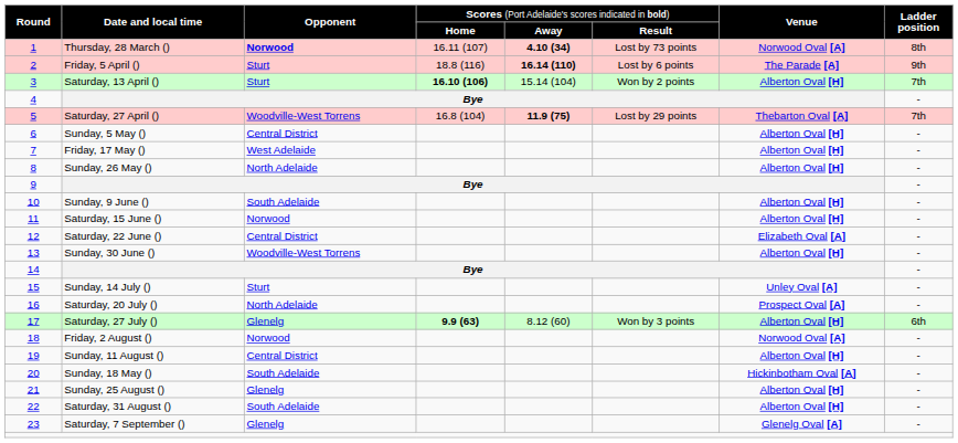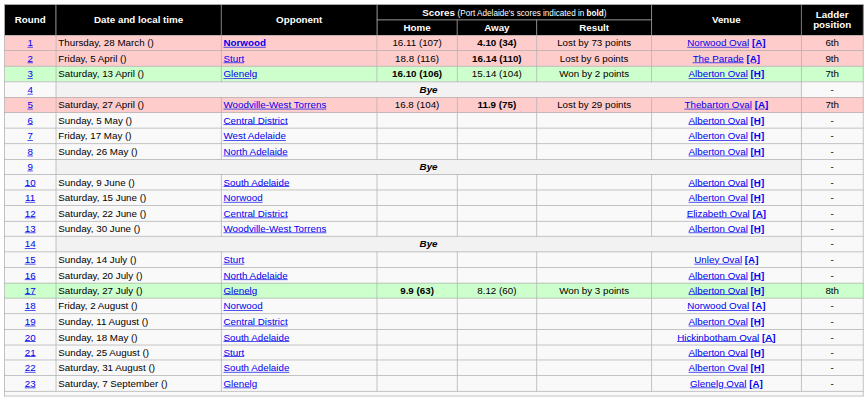Thursday, 28 March () | column 8: 8th -> 6th
Saturday, 13 April () | column 3: Sturt -> Glenelg
Saturday, 20 July () | column 7: Prospect Oval [A] -> Alberton Oval [H]
Saturday, 27 July () | column 8: 6th -> 8th
Sunday, 25 August () | column 3: Glenelg -> Sturt
